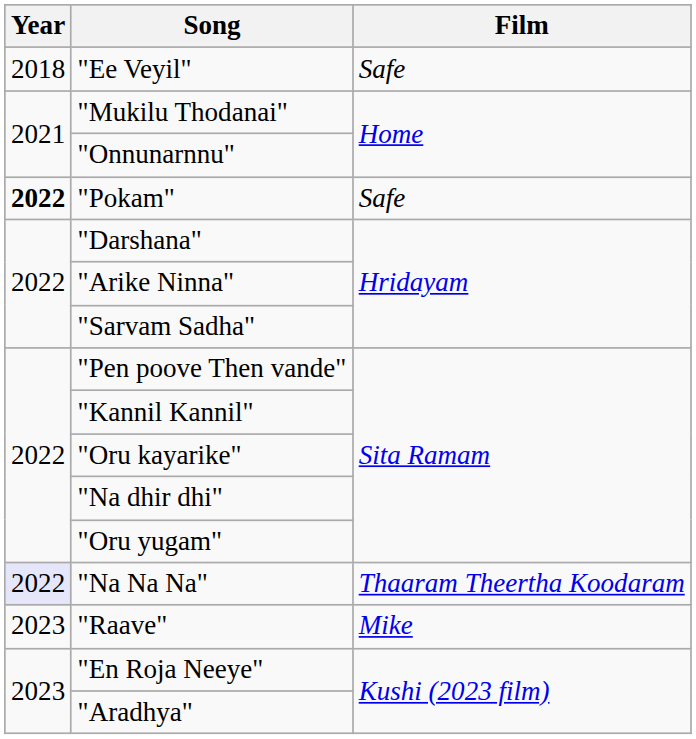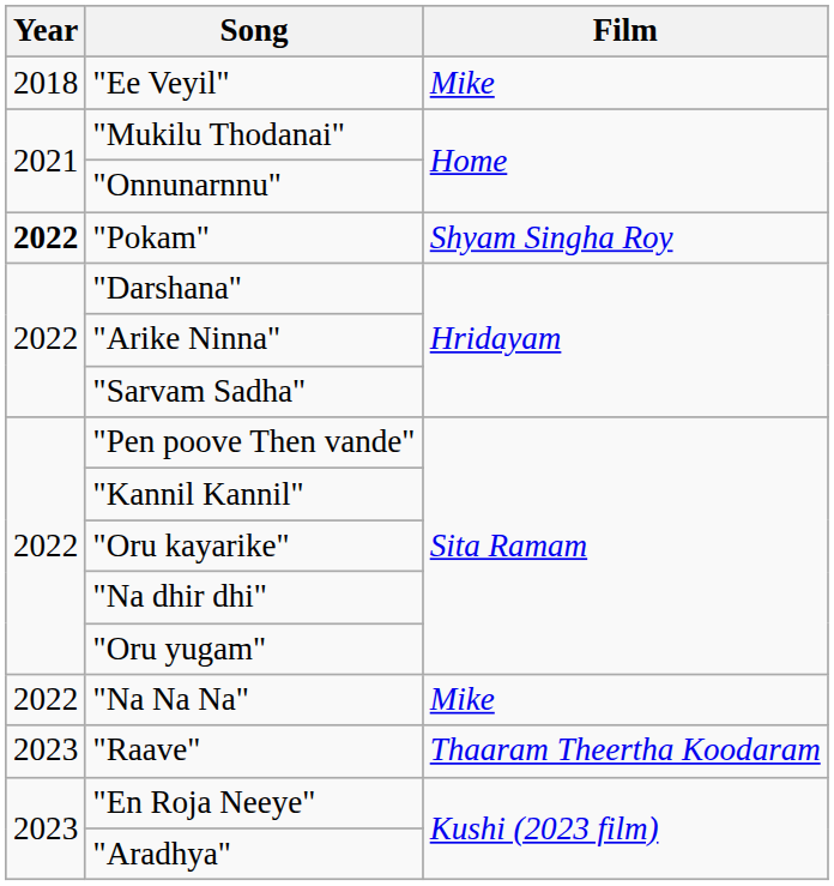"Ee Veyil" | Film: Safe -> Mike
"Pokam" | Film: Safe -> Shyam Singha Roy
"Na Na Na" | Year: lavender background -> no background
"Na Na Na" | Film: Thaaram Theertha Koodaram -> Mike
"Raave" | Film: Mike -> Thaaram Theertha Koodaram
